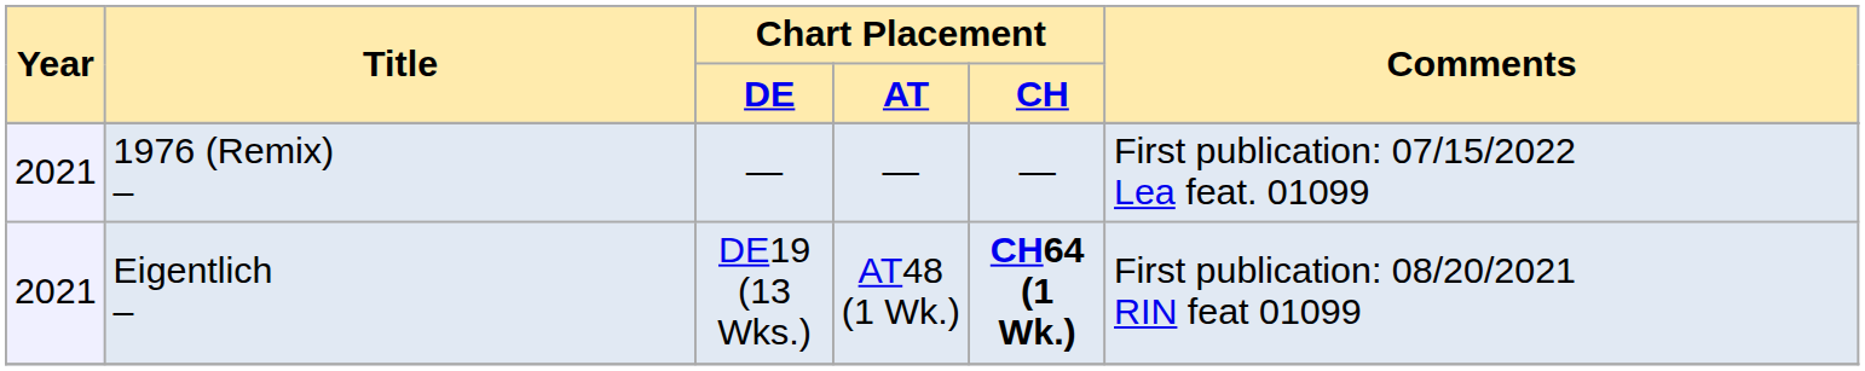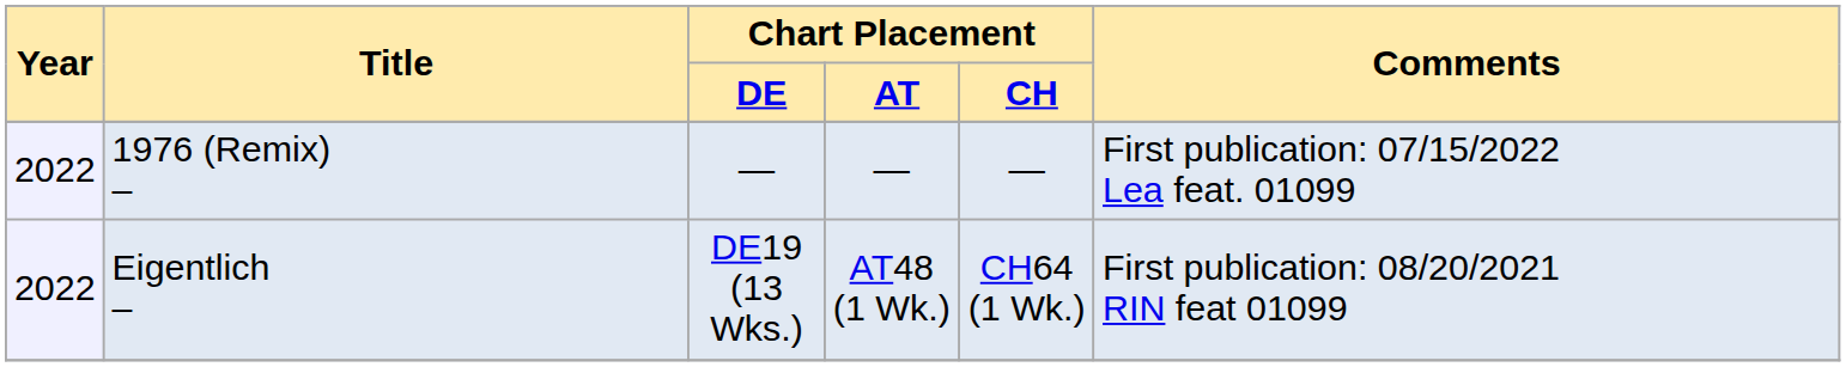1976 (Remix) – | Year: 2021 -> 2022
Eigentlich – | Year: 2021 -> 2022
Eigentlich – | Chart Placement / CH: bold -> normal
